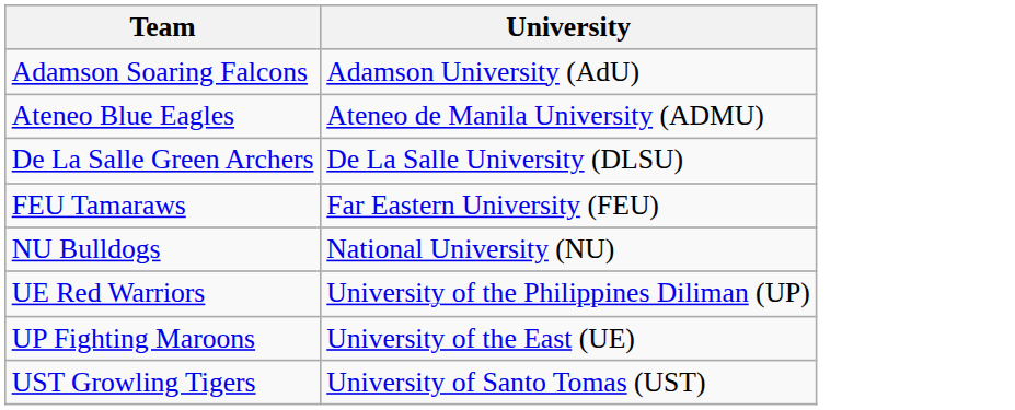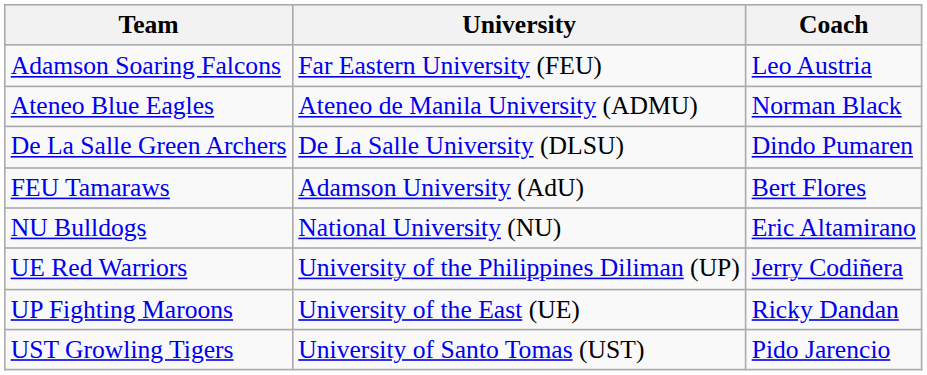+ column: Coach | Leo Austria | Norman Black | Dindo Pumaren | Bert Flores | Eric Altamirano | Jerry Codiñera | Ricky Dandan | Pido Jarencio
Adamson Soaring Falcons | University: Adamson University (AdU) -> Far Eastern University (FEU)
FEU Tamaraws | University: Far Eastern University (FEU) -> Adamson University (AdU)
